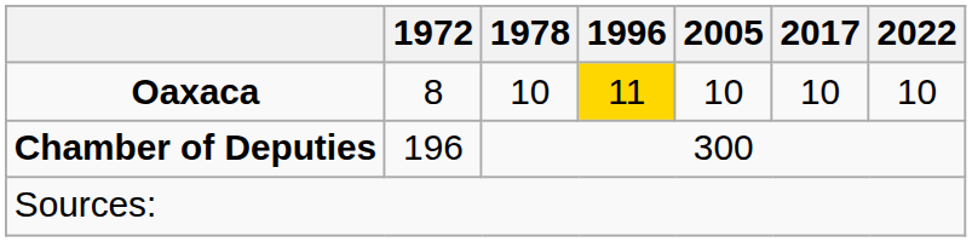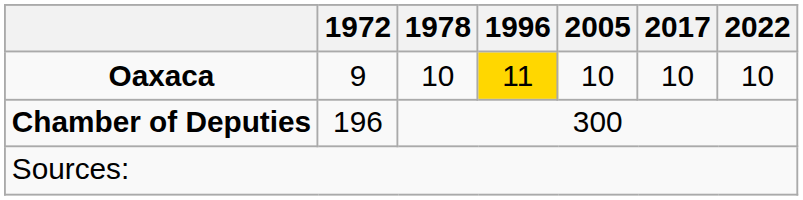Oaxaca | 1972: 8 -> 9
